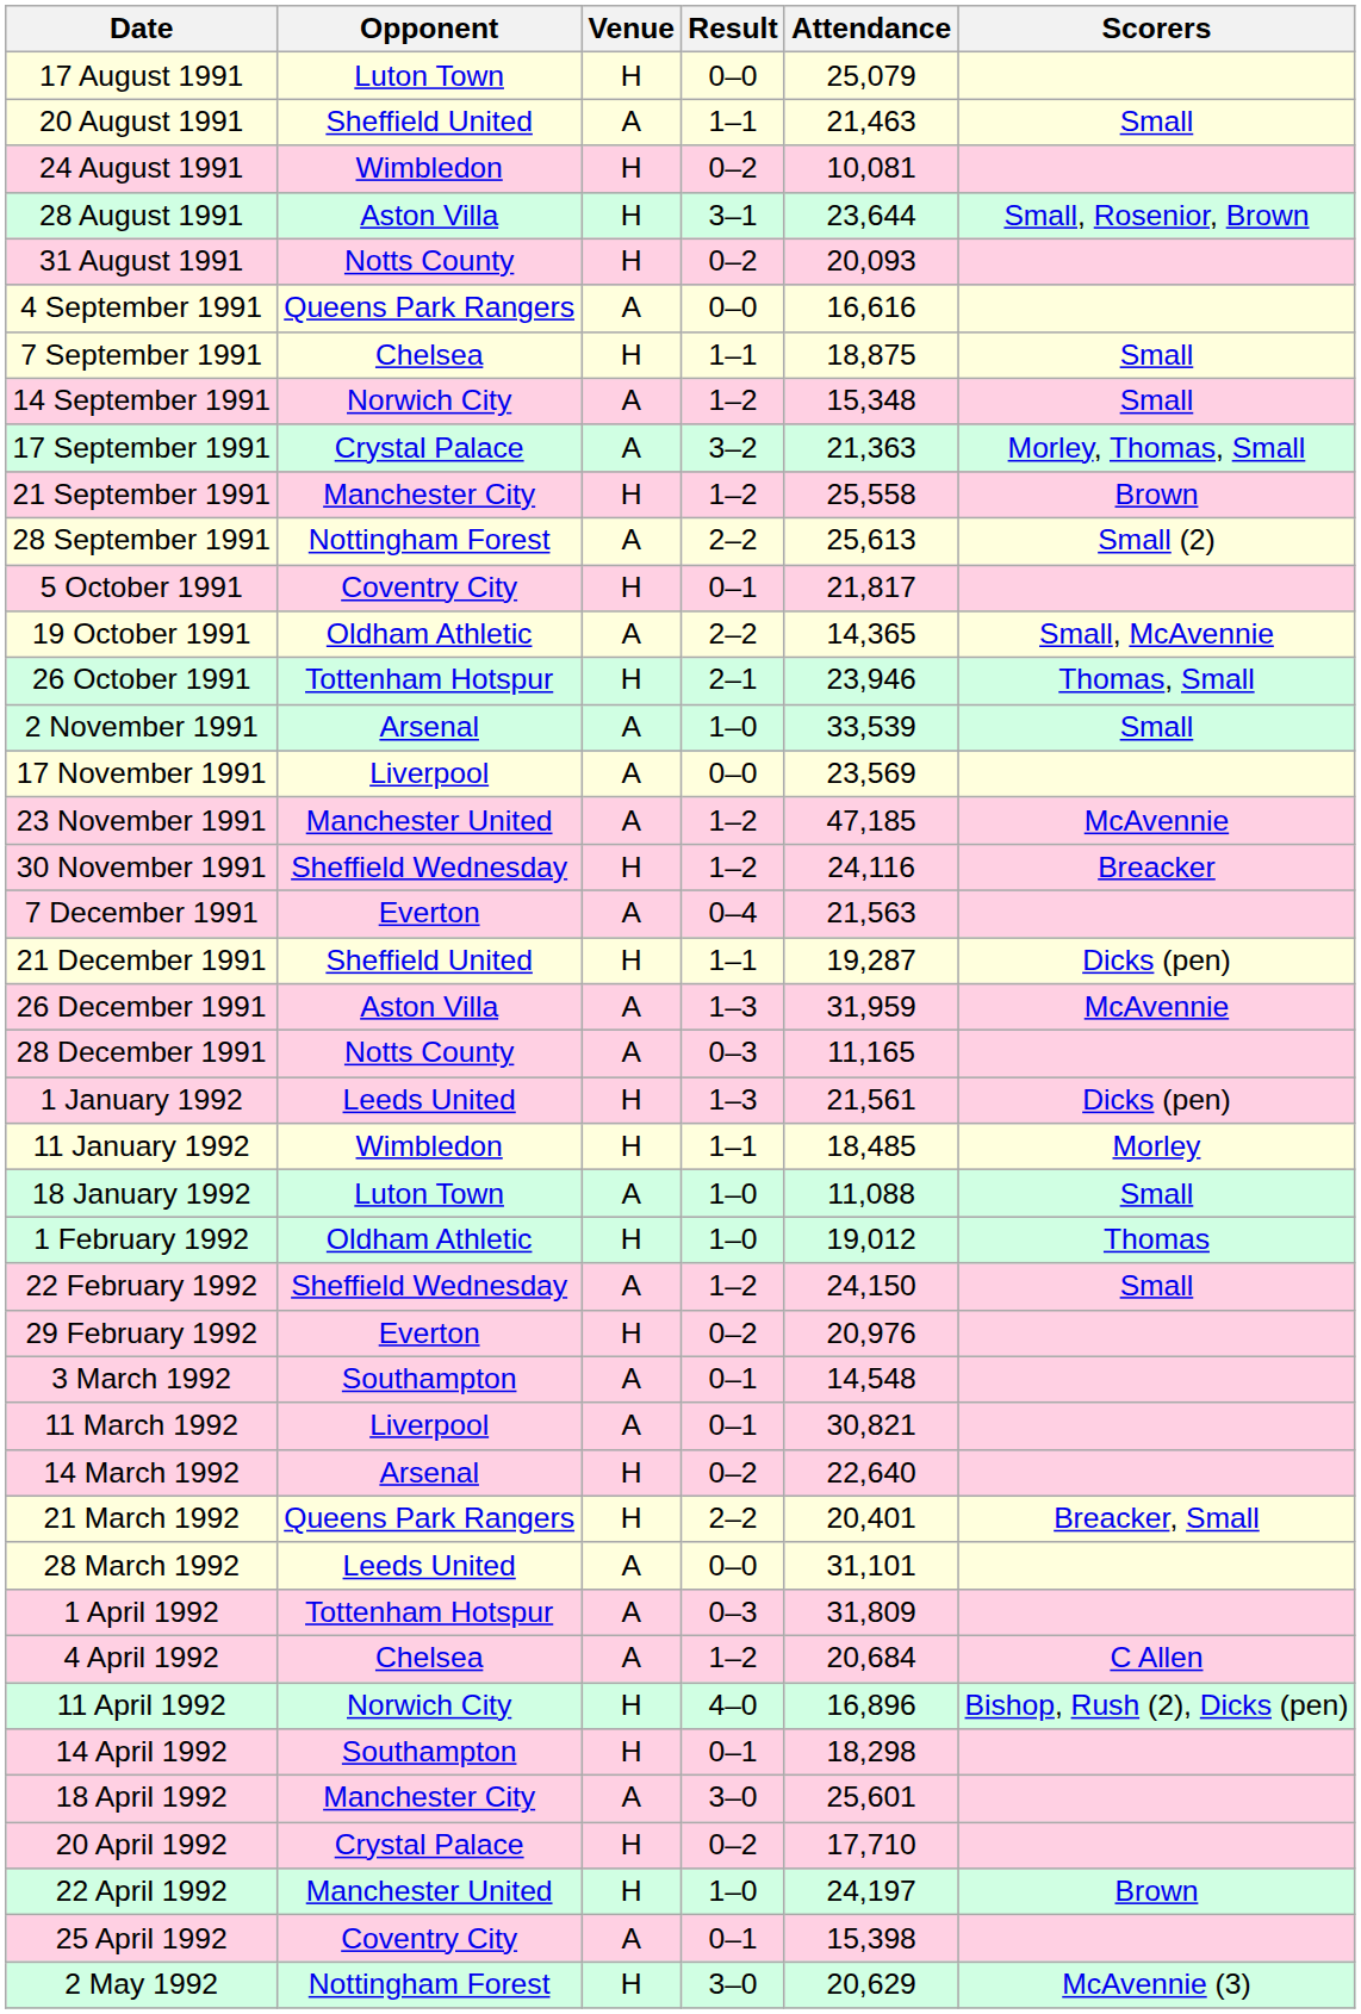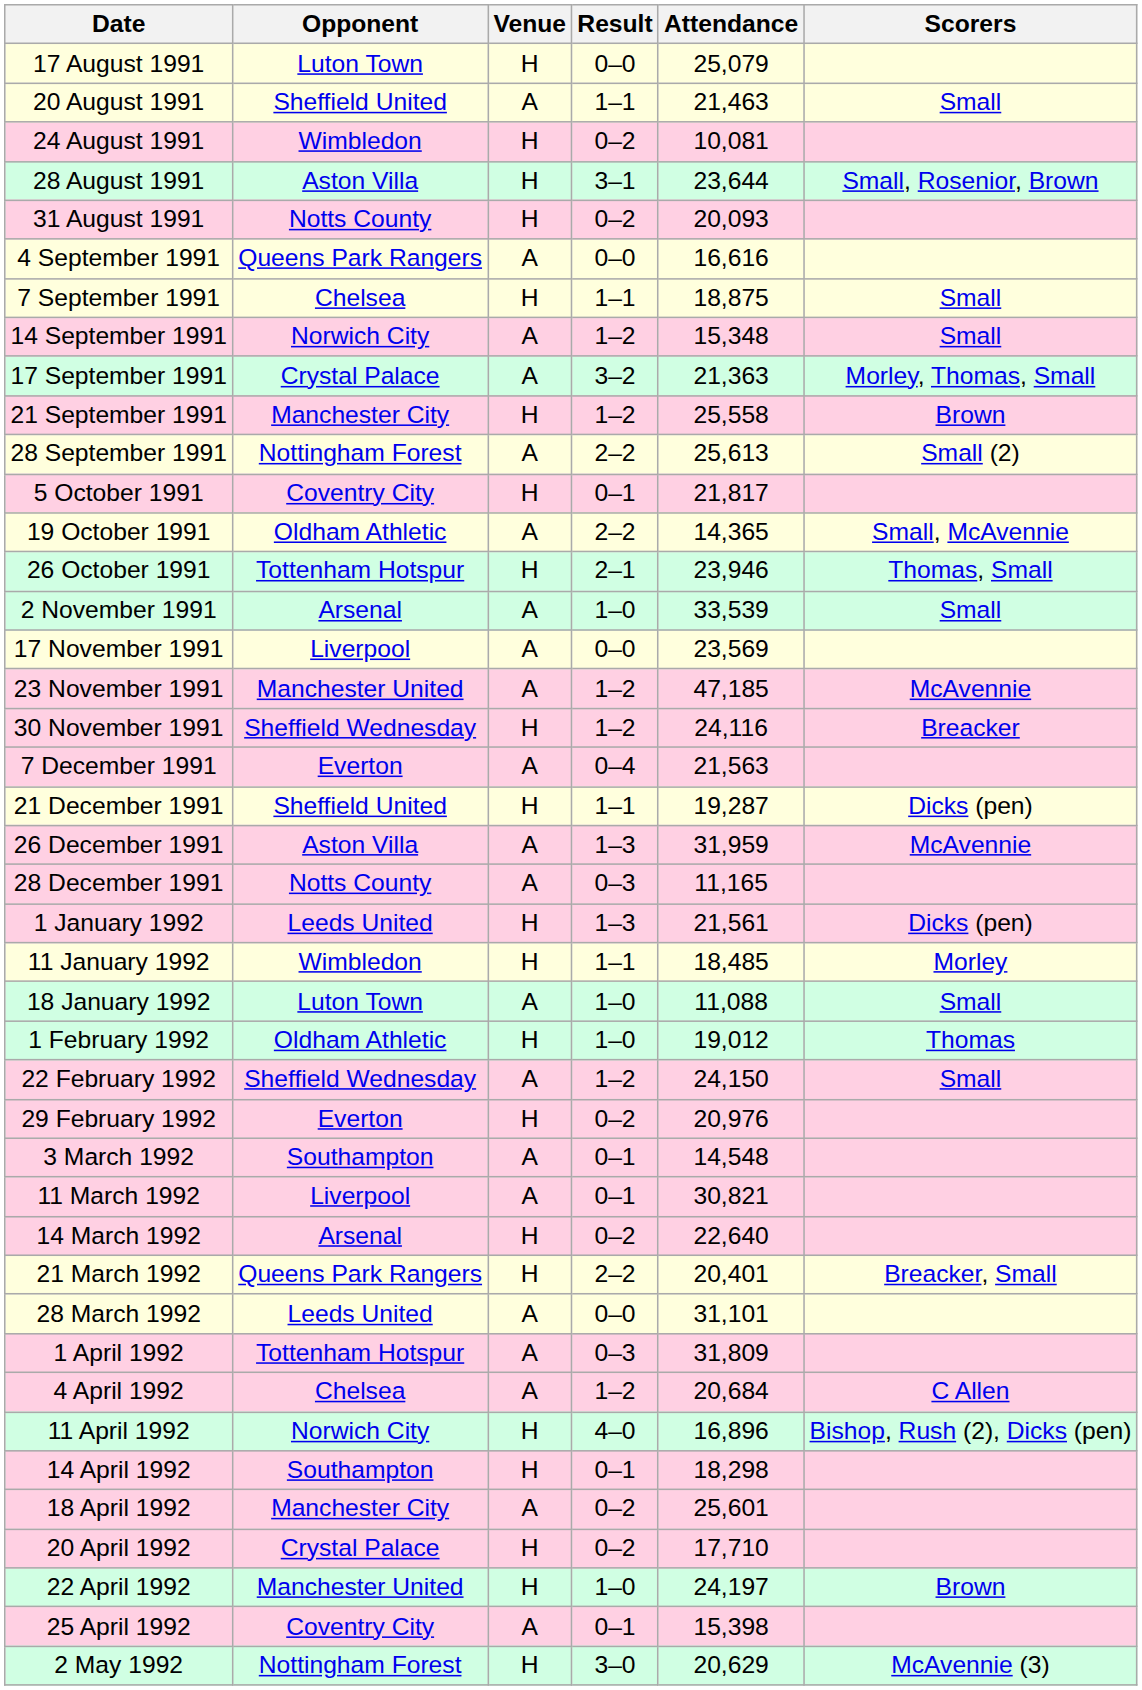18 April 1992 | Result: 3–0 -> 0–2
